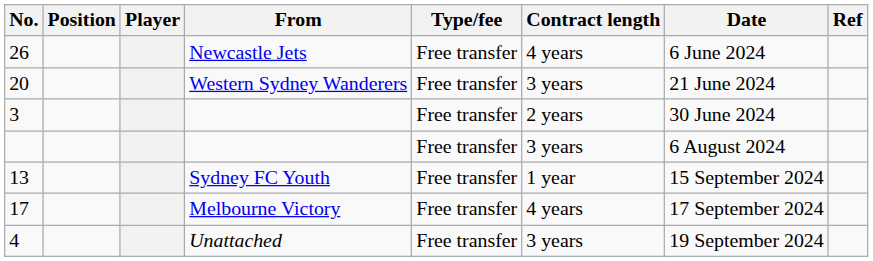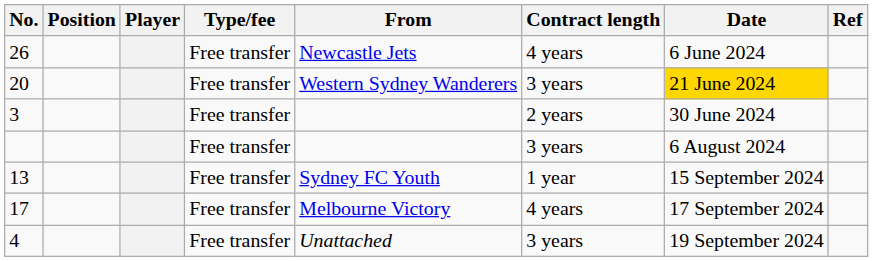columns swapped: From <-> Type/fee
20 | Date: no background -> gold background
